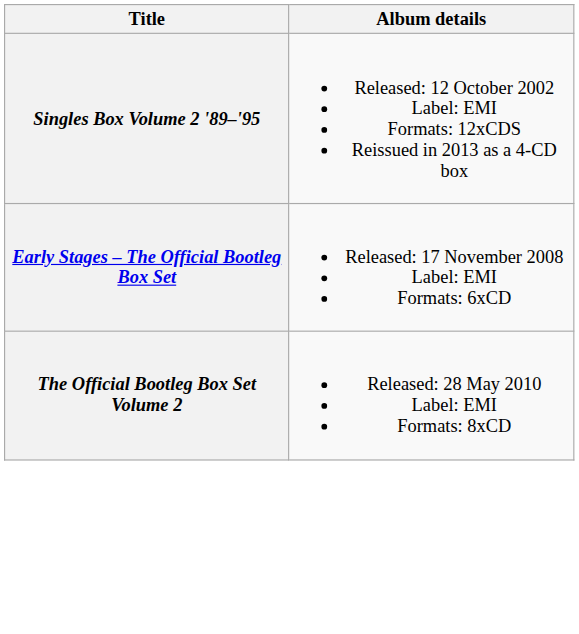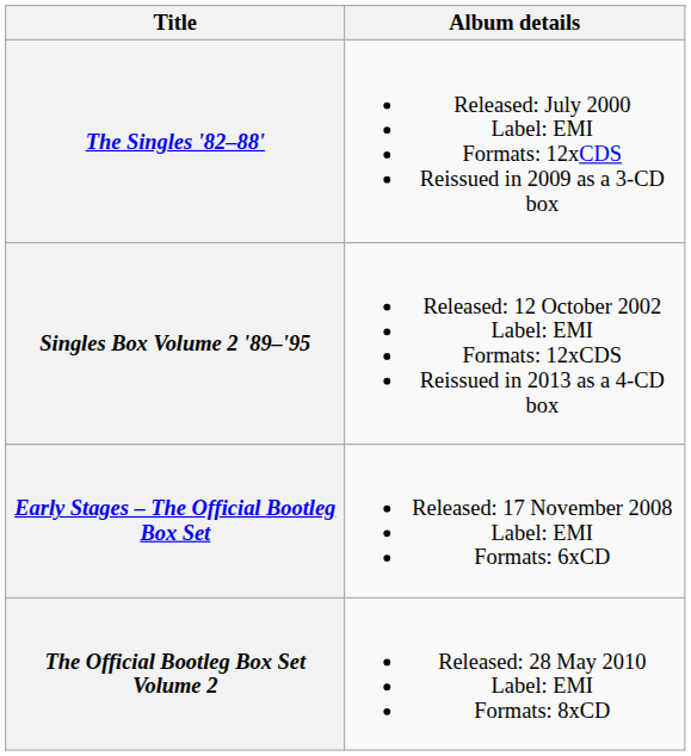+ row: The Singles '82–88' | Released: July 2000 Label: EMI Formats: 12xCDS Reissued in 2009 as a 3-CD box
